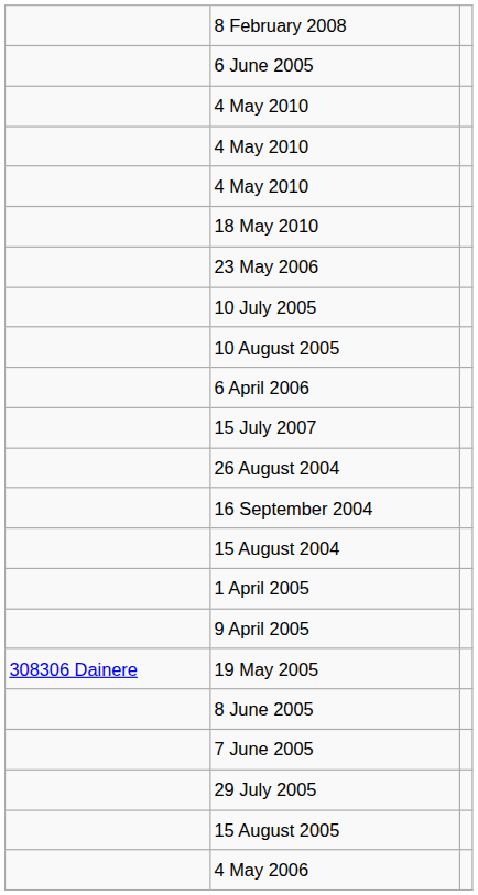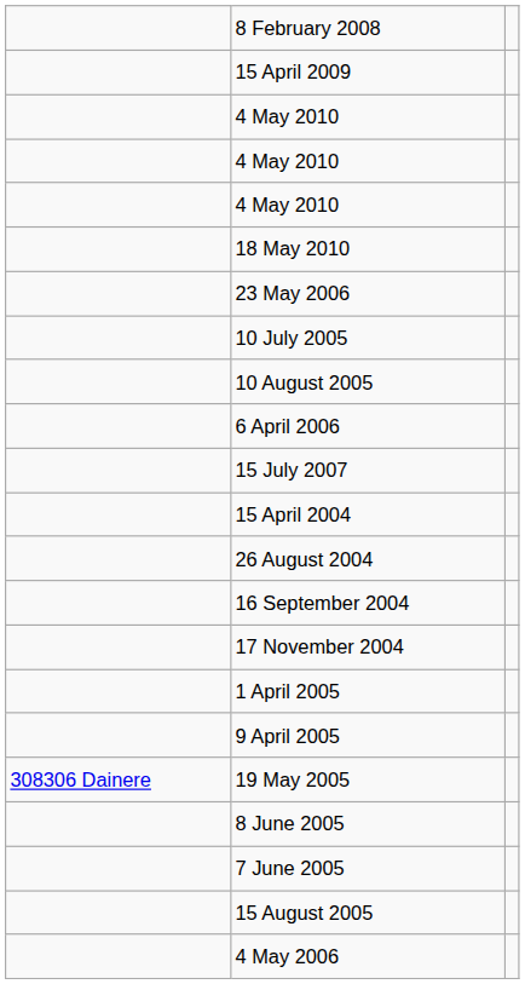+ row: 15 April 2009
- row: 6 June 2005
+ row: 15 April 2004
- row: 15 August 2004
+ row: 17 November 2004
- row: 29 July 2005
